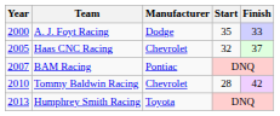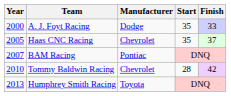Haas CNC Racing | Start: 32 -> 35
